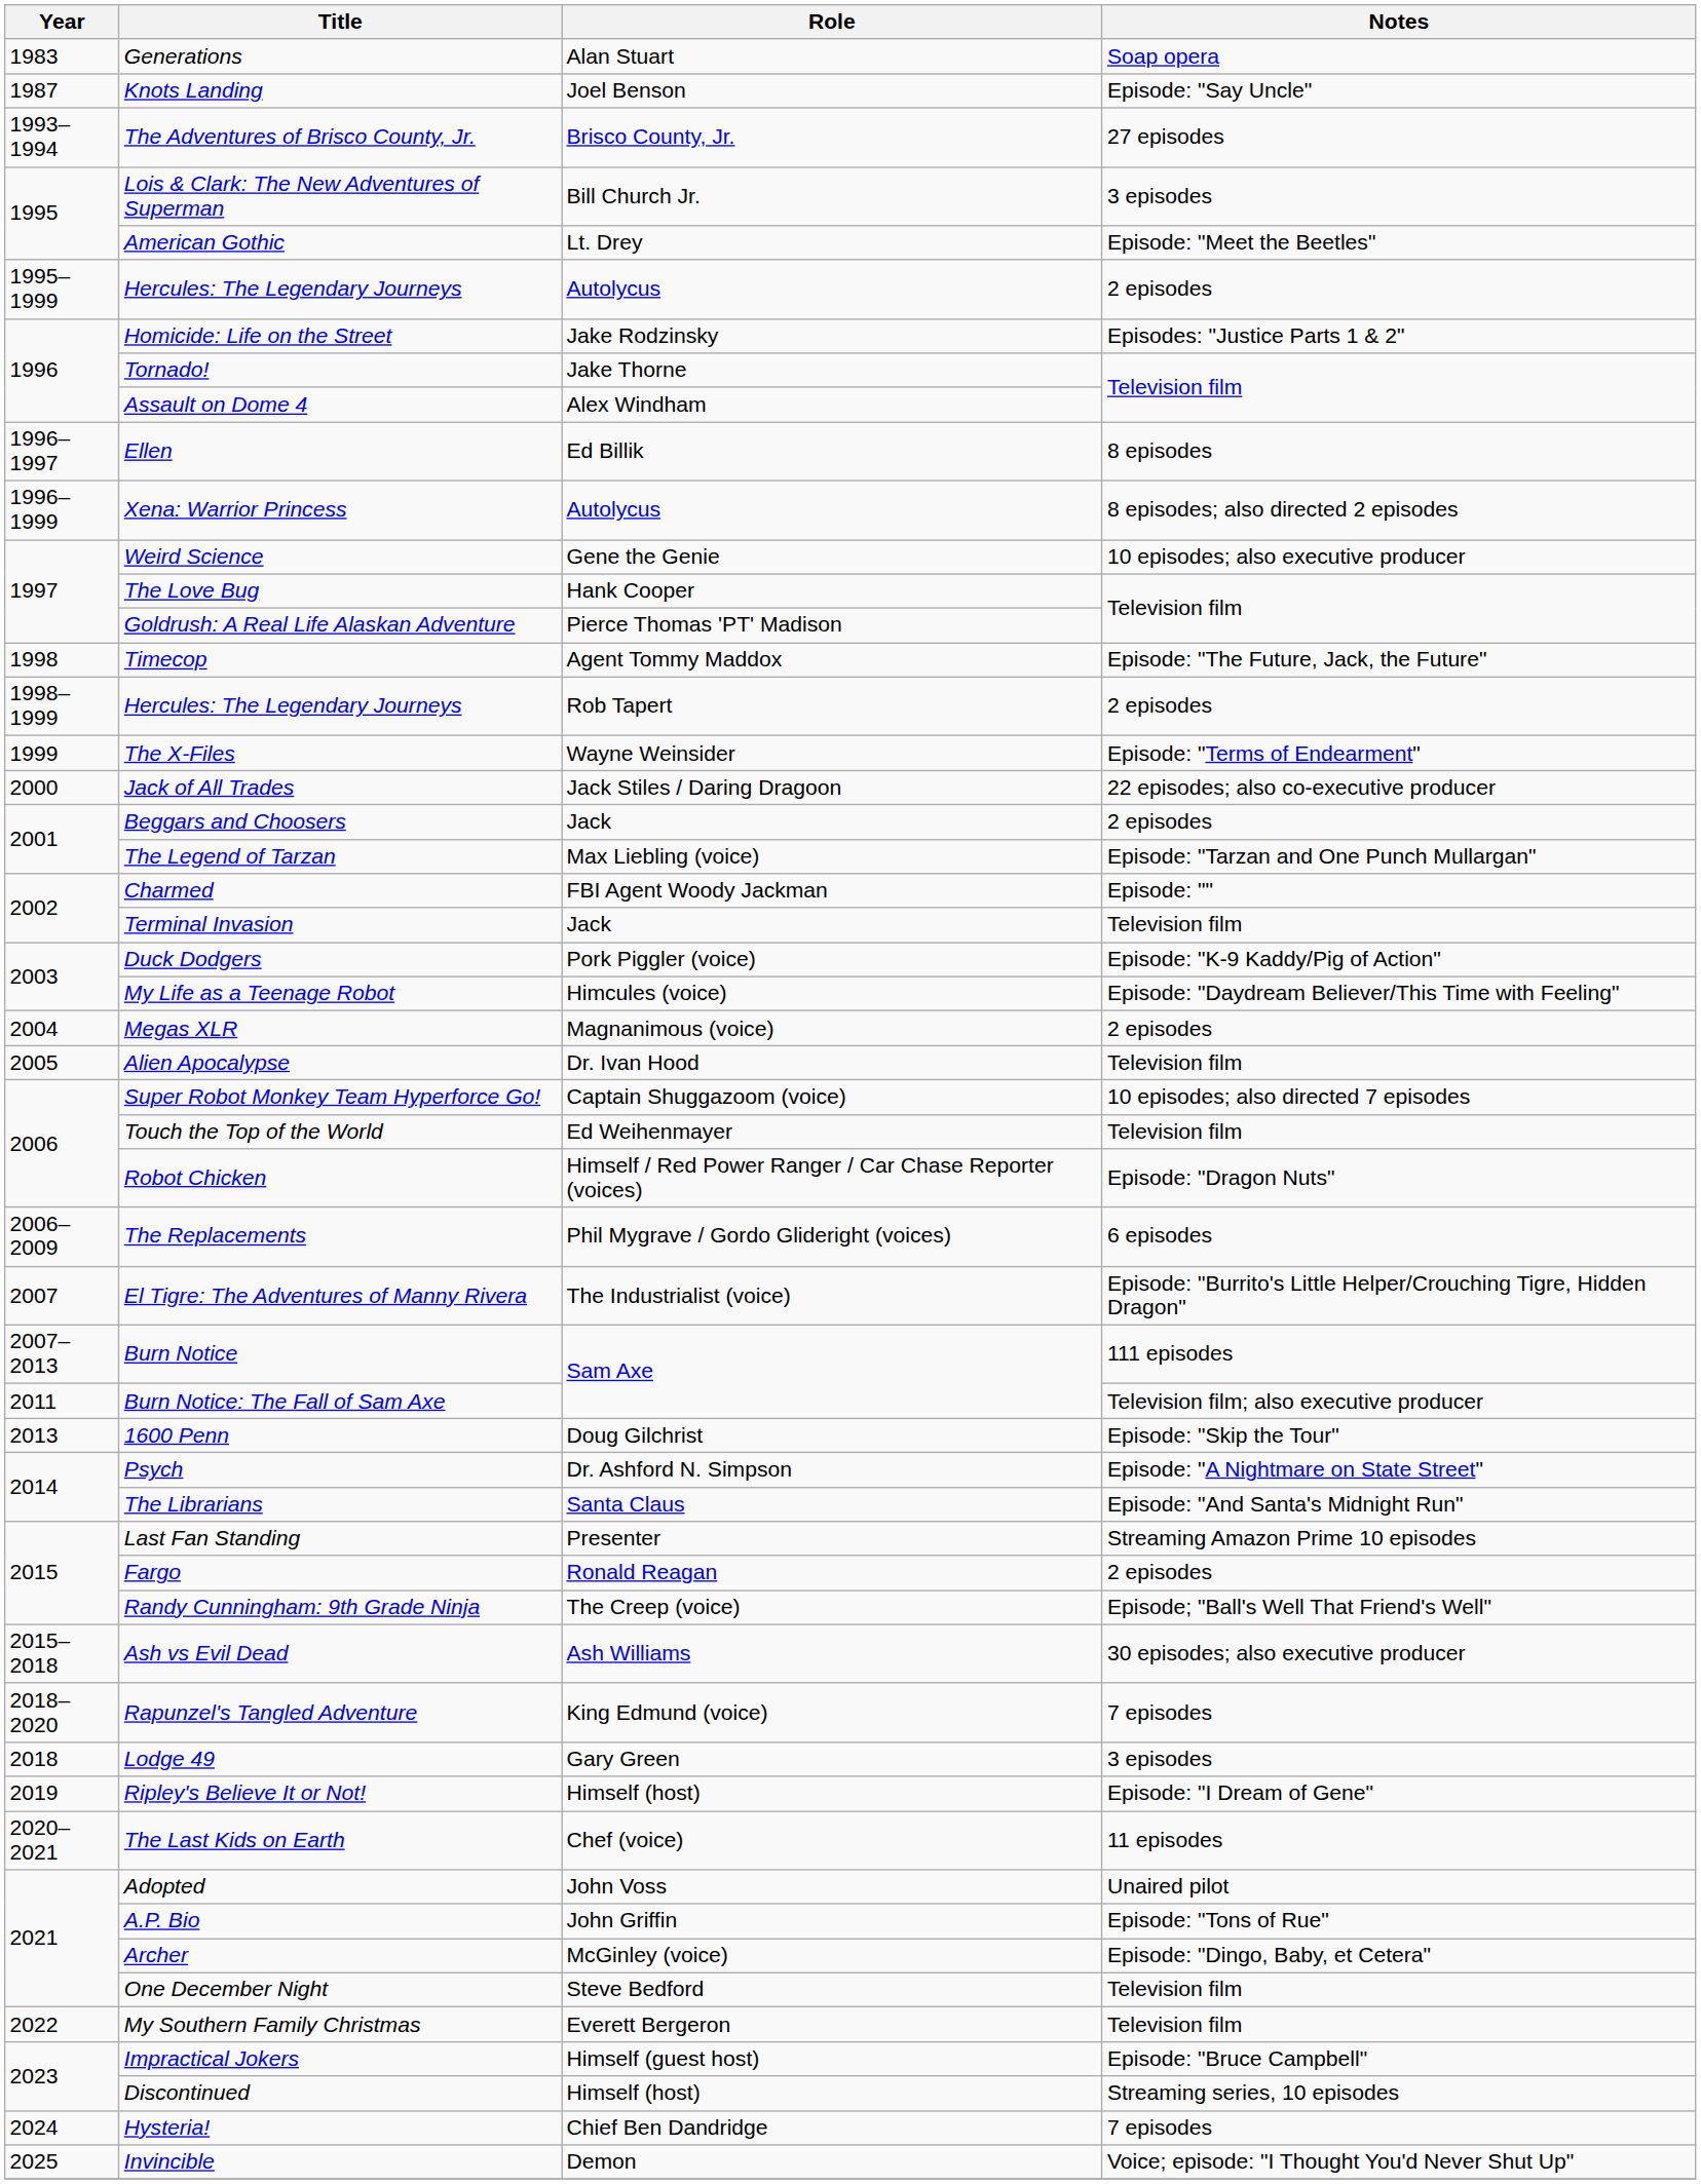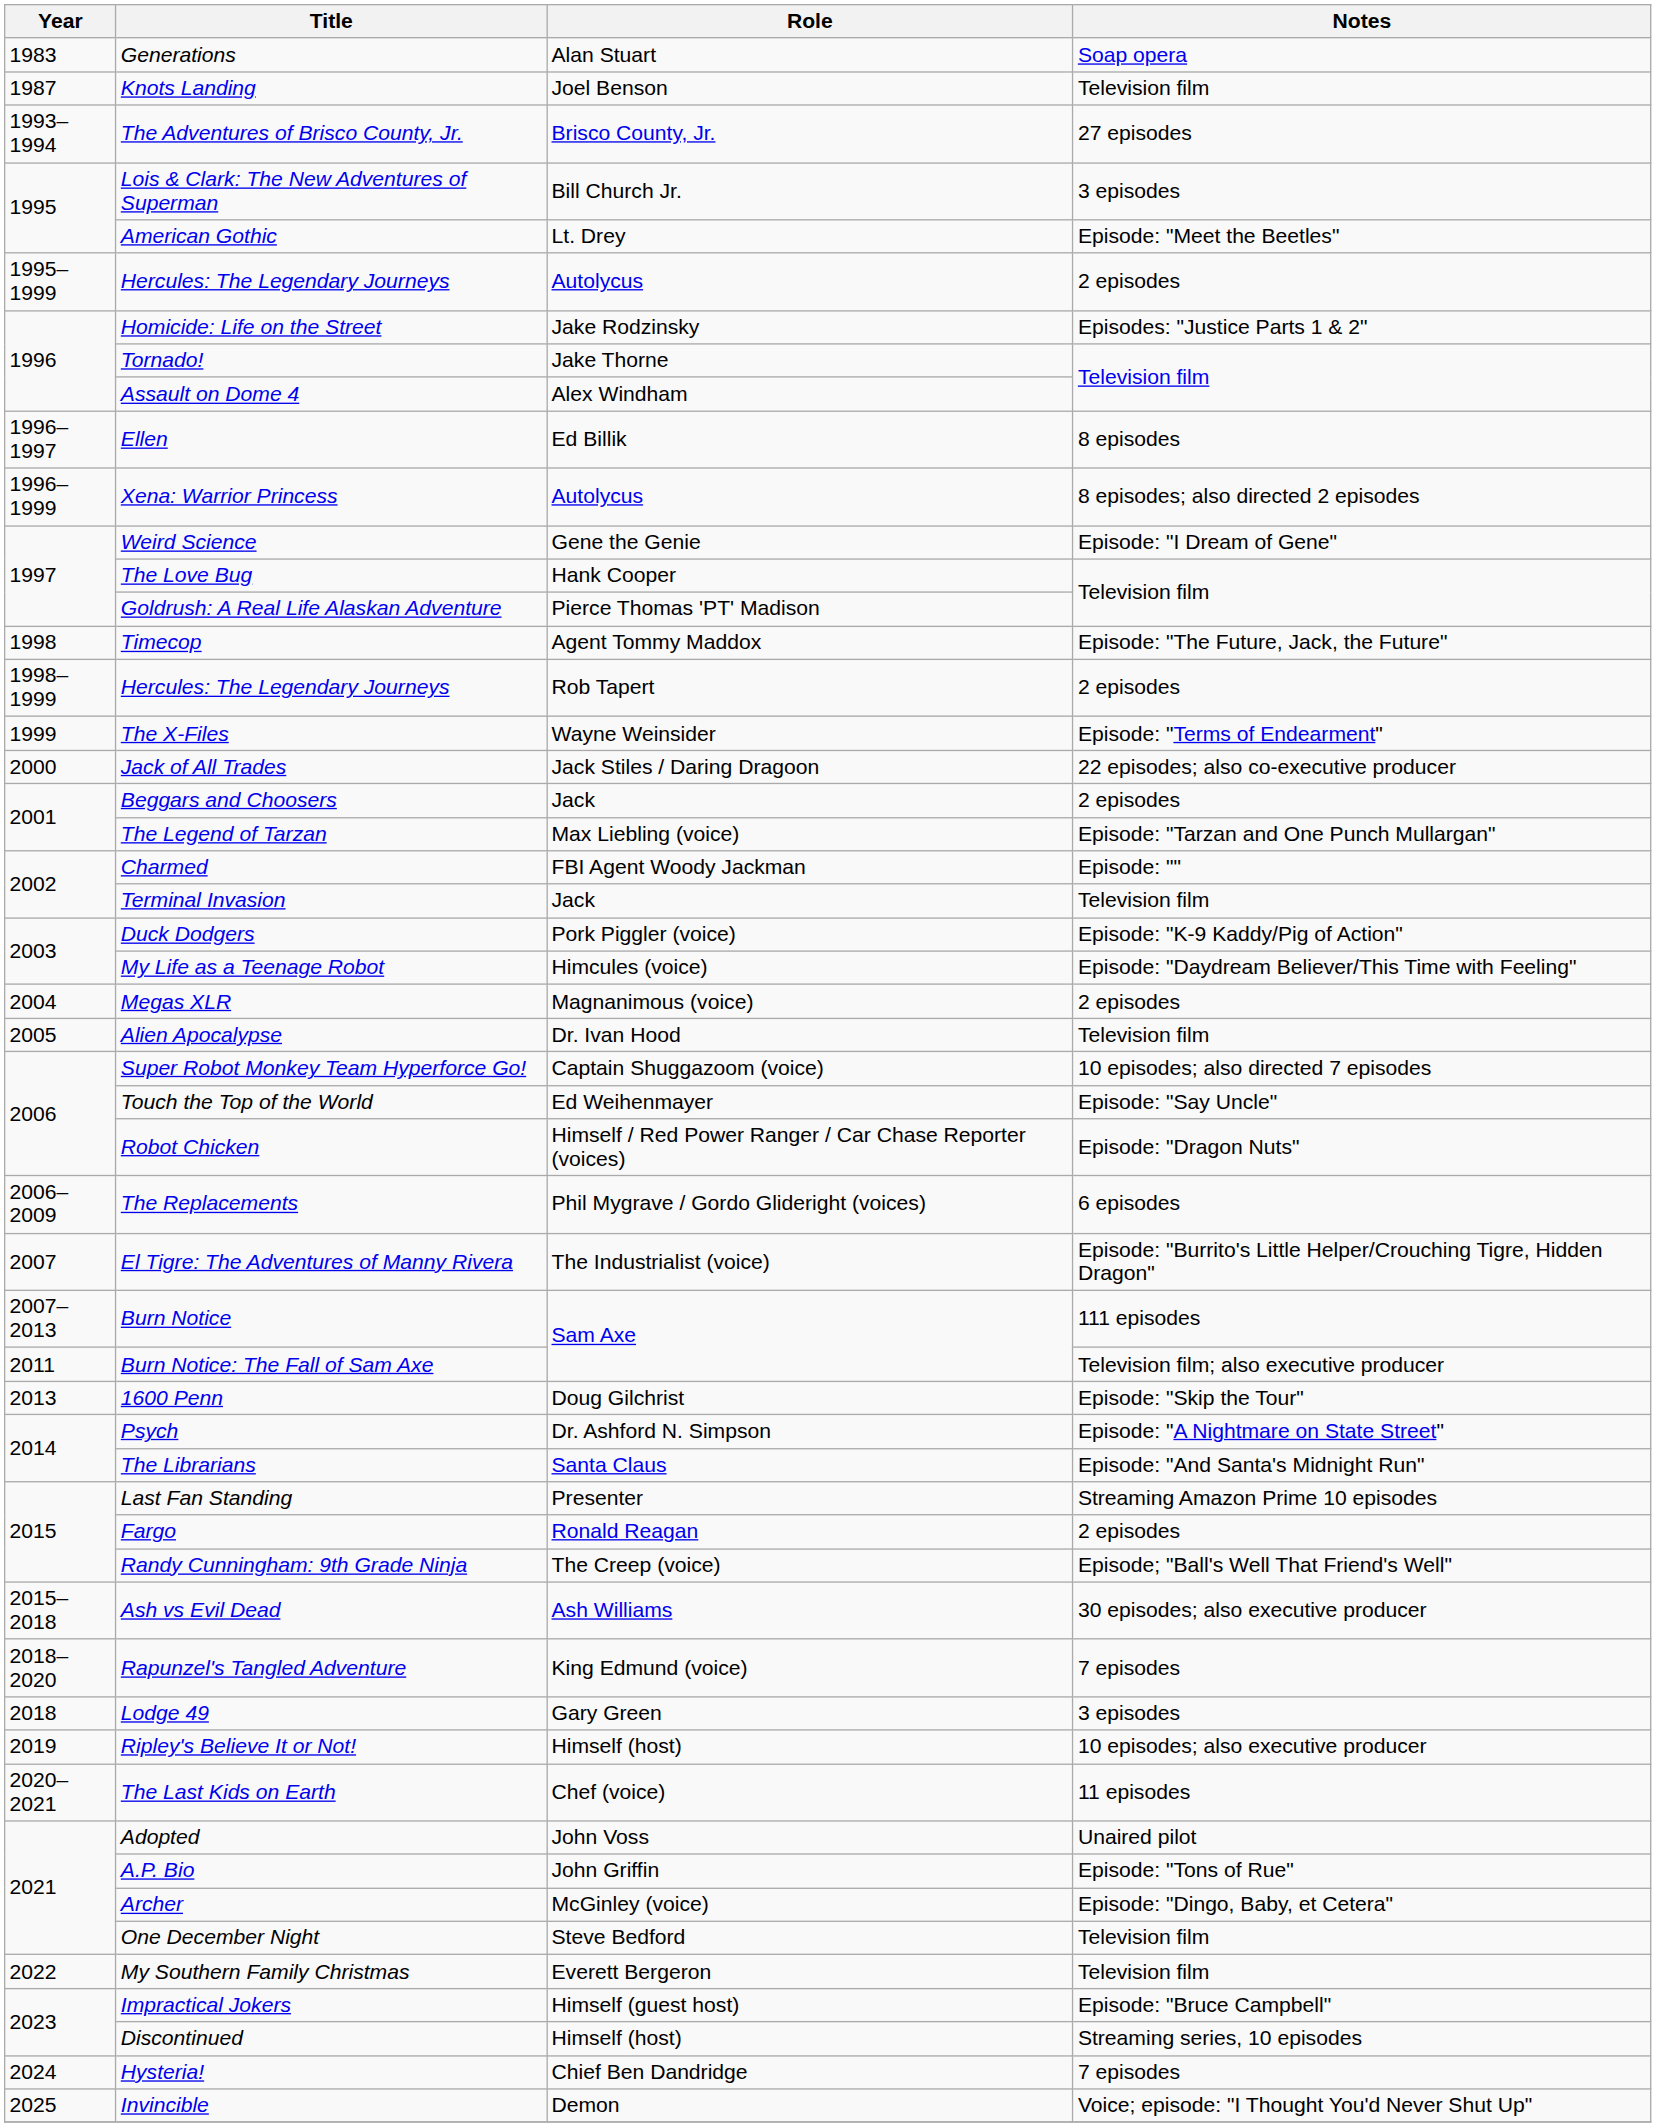Knots Landing | Notes: Episode: "Say Uncle" -> Television film
Weird Science | Notes: 10 episodes; also executive producer -> Episode: "I Dream of Gene"
Touch the Top of the World | Notes: Television film -> Episode: "Say Uncle"
Ripley's Believe It or Not! | Notes: Episode: "I Dream of Gene" -> 10 episodes; also executive producer
